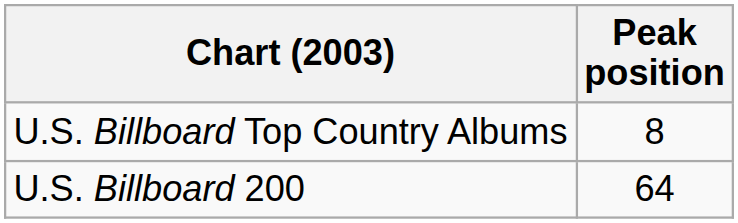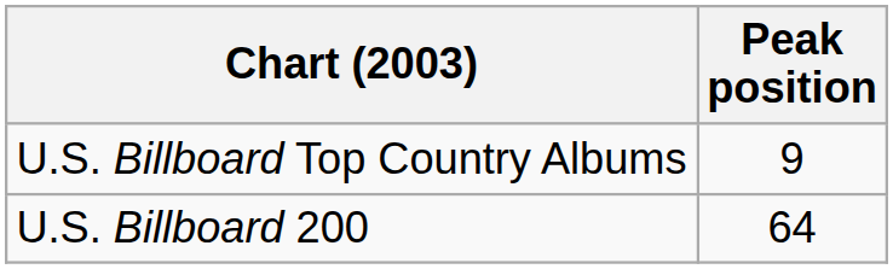U.S. Billboard Top Country Albums | Peak position: 8 -> 9
